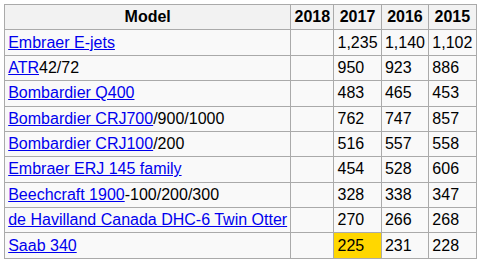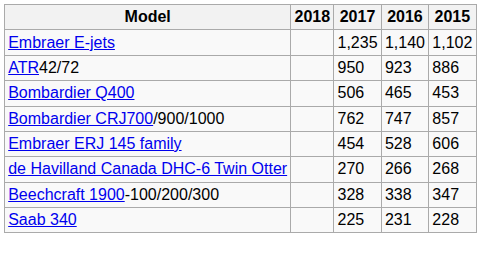Bombardier Q400 | 2017: 483 -> 506
- row: Bombardier CRJ100/200 | 516 | 557 | 558
rows swapped: Beechcraft 1900-100/200/300 <-> de Havilland Canada DHC-6 Twin Otter
Saab 340 | 2017: gold background -> no background
